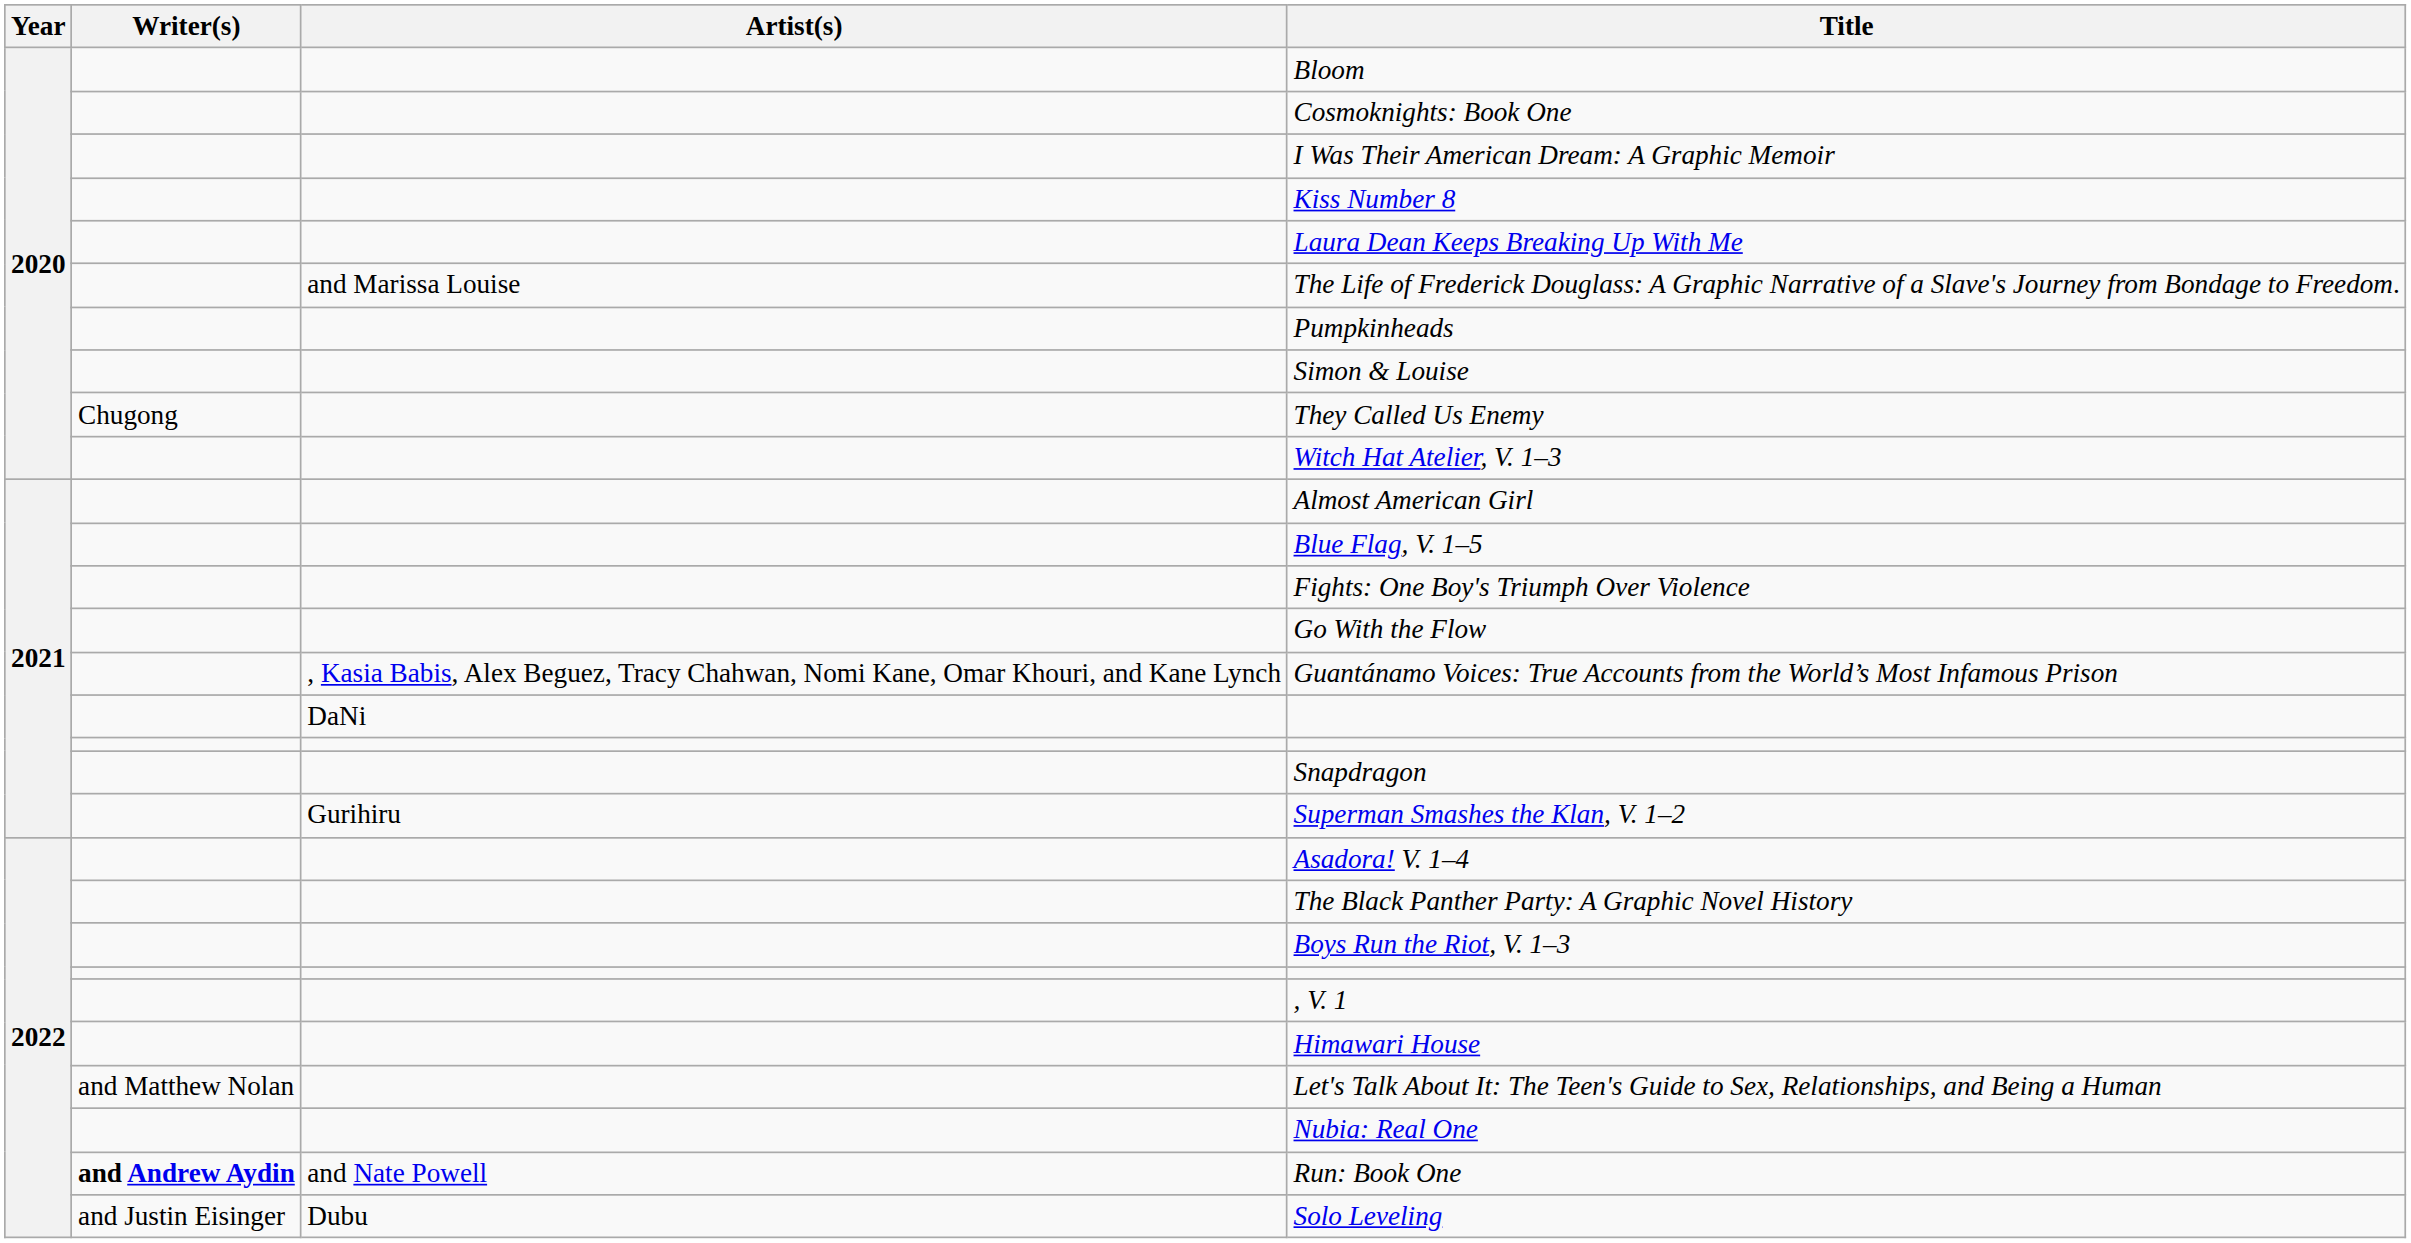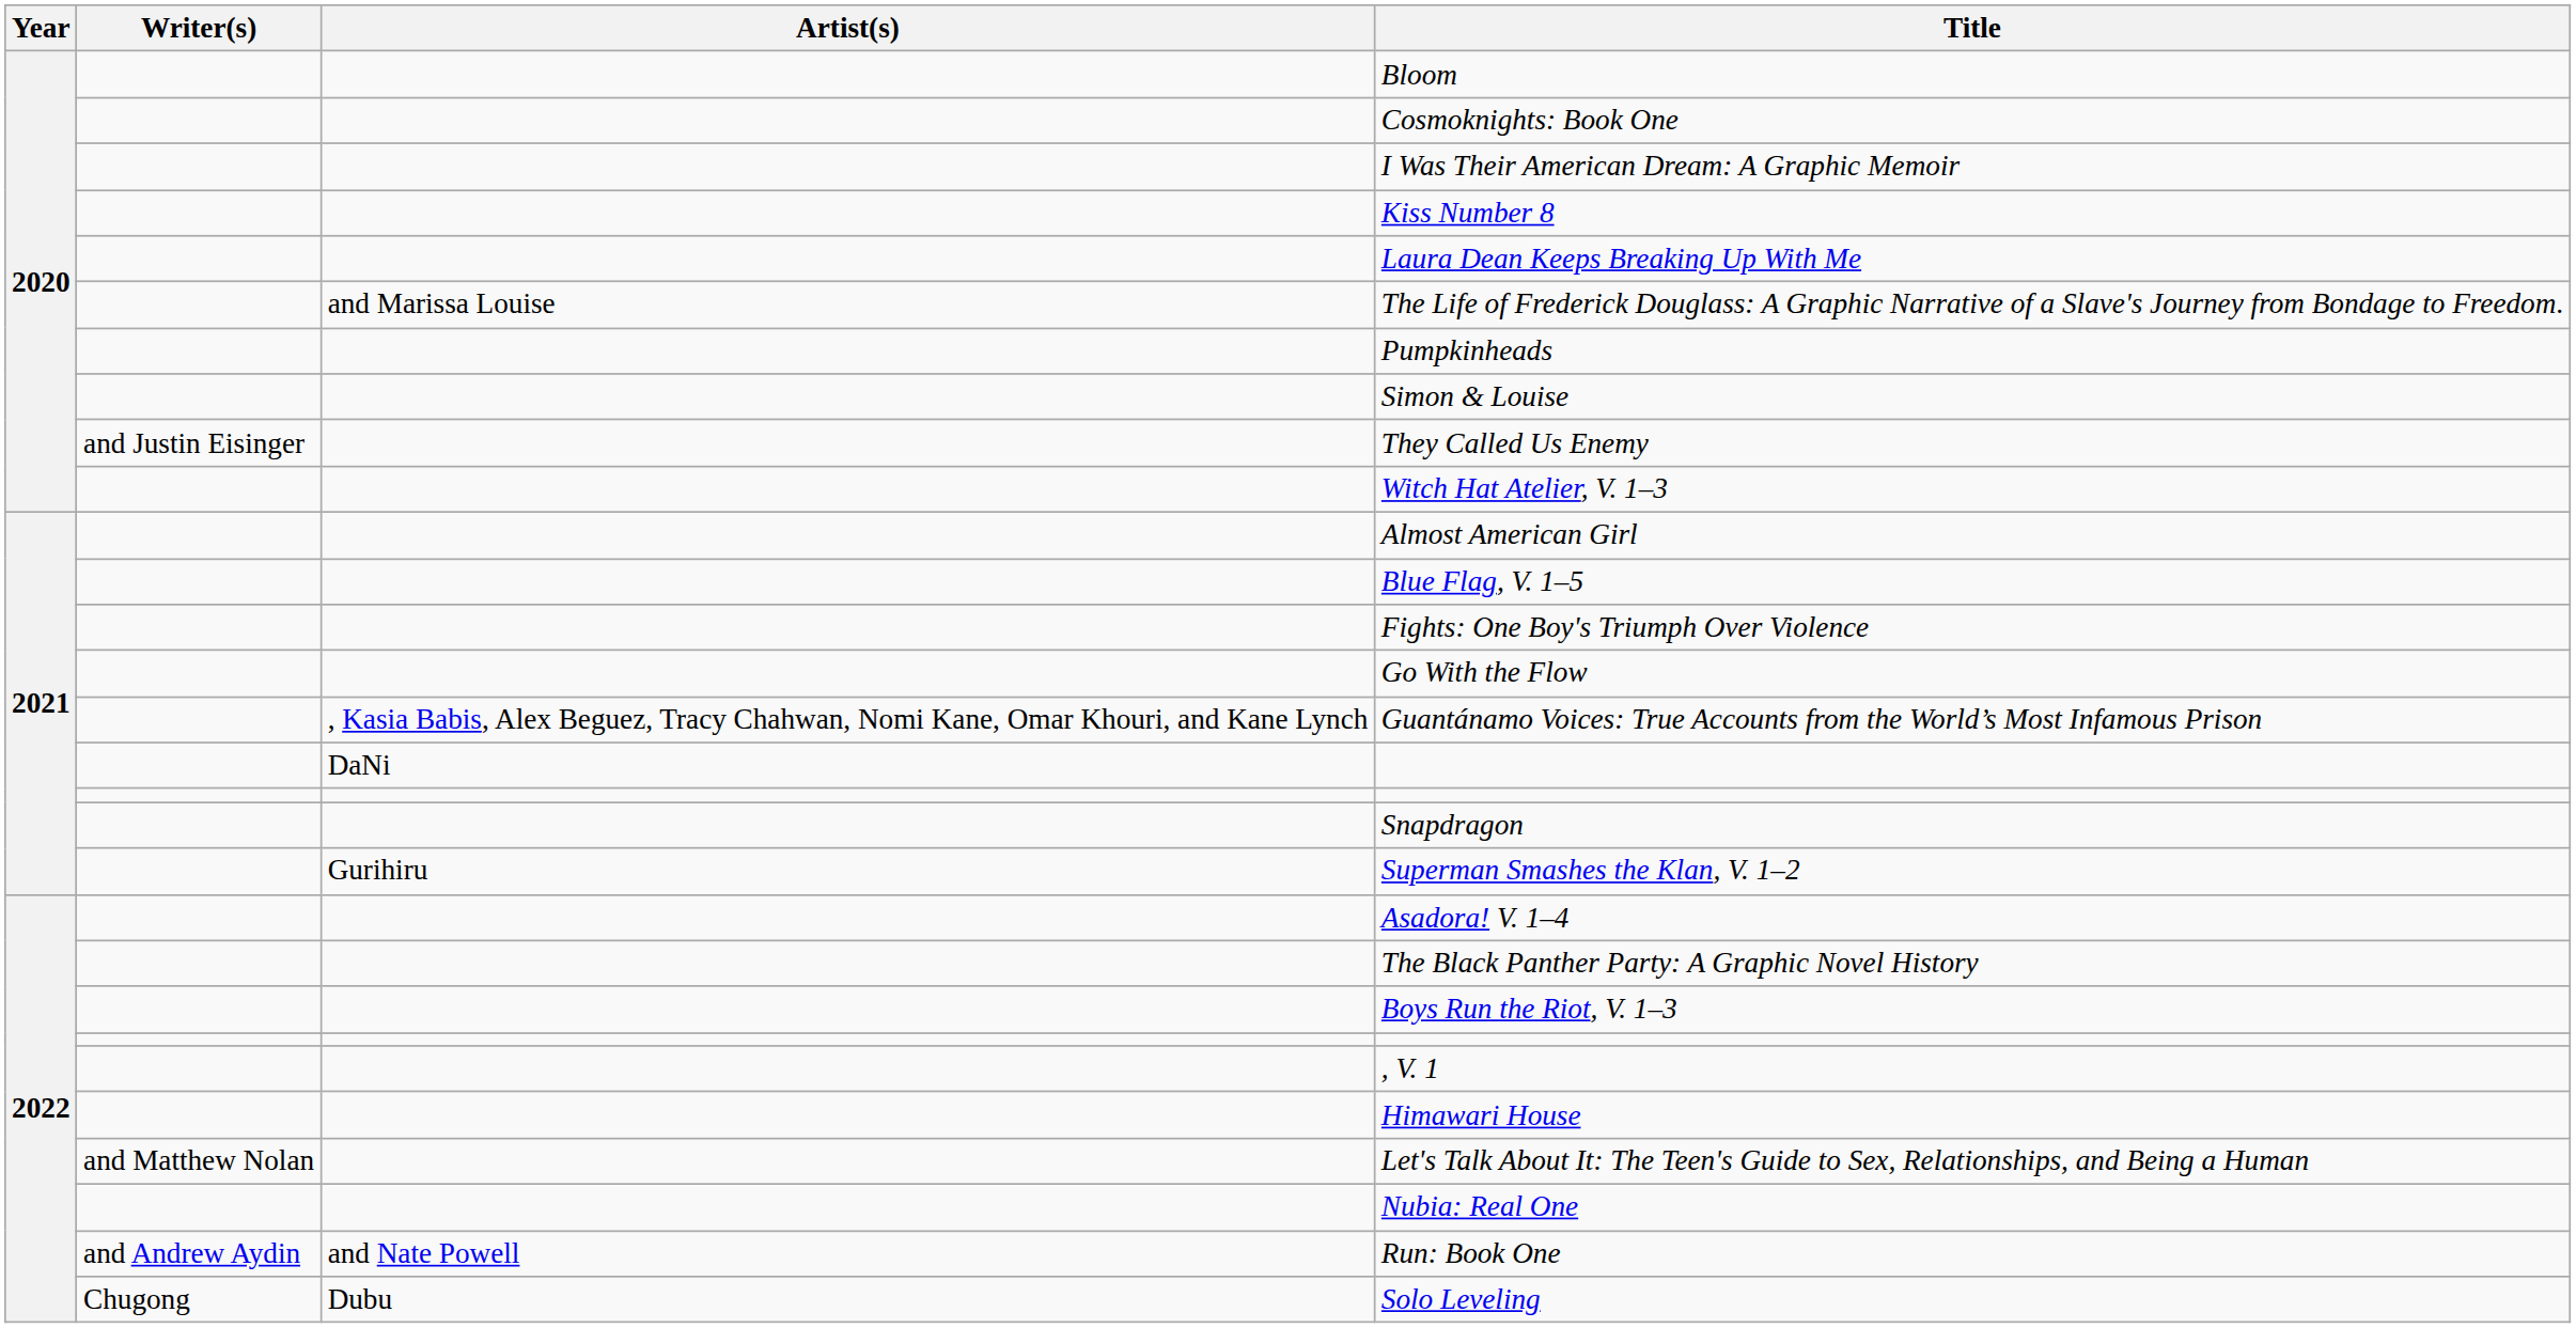They Called Us Enemy | Writer(s): Chugong -> and Justin Eisinger
Run: Book One | Writer(s): bold -> normal
Solo Leveling | Writer(s): and Justin Eisinger -> Chugong
